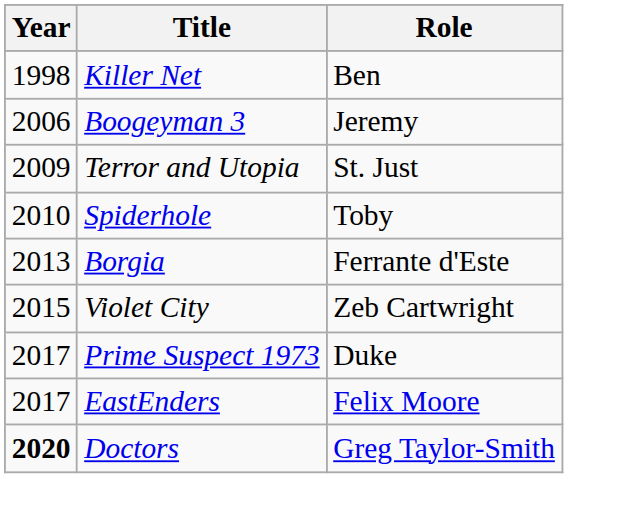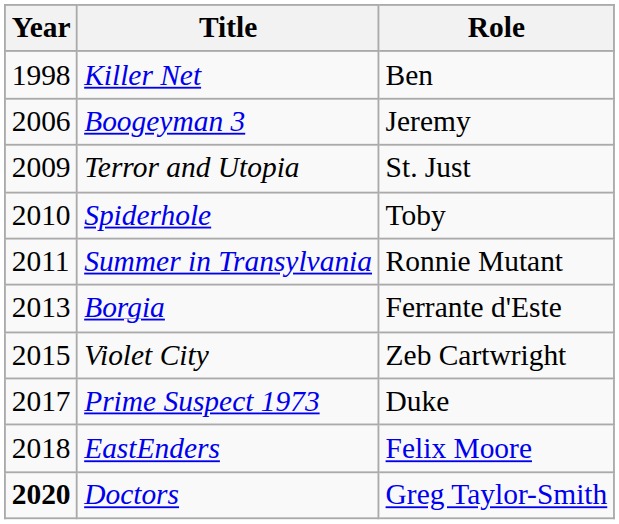+ row: 2011 | Summer in Transylvania | Ronnie Mutant
EastEnders | Year: 2017 -> 2018
